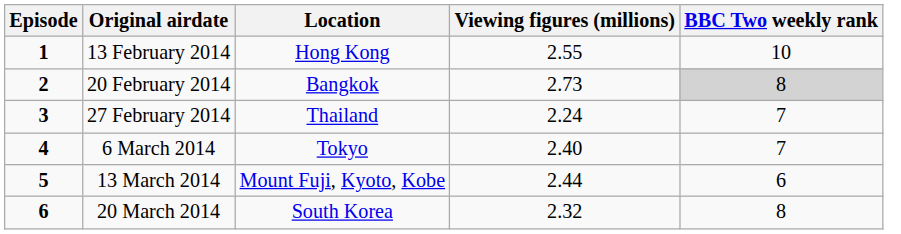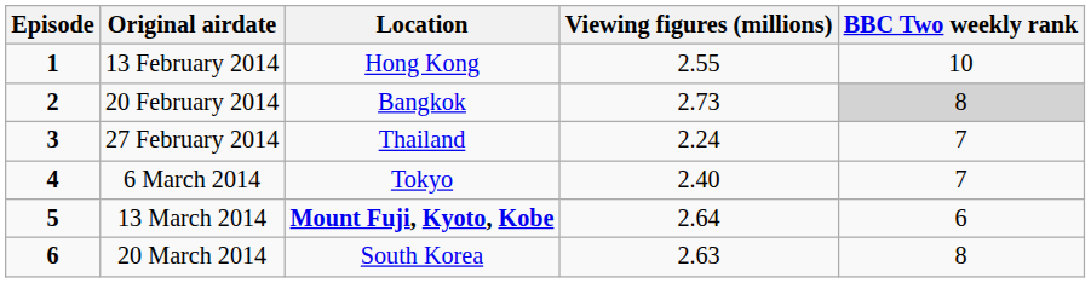13 March 2014 | Location: normal -> bold
13 March 2014 | Viewing figures (millions): 2.44 -> 2.64
20 March 2014 | Viewing figures (millions): 2.32 -> 2.63
